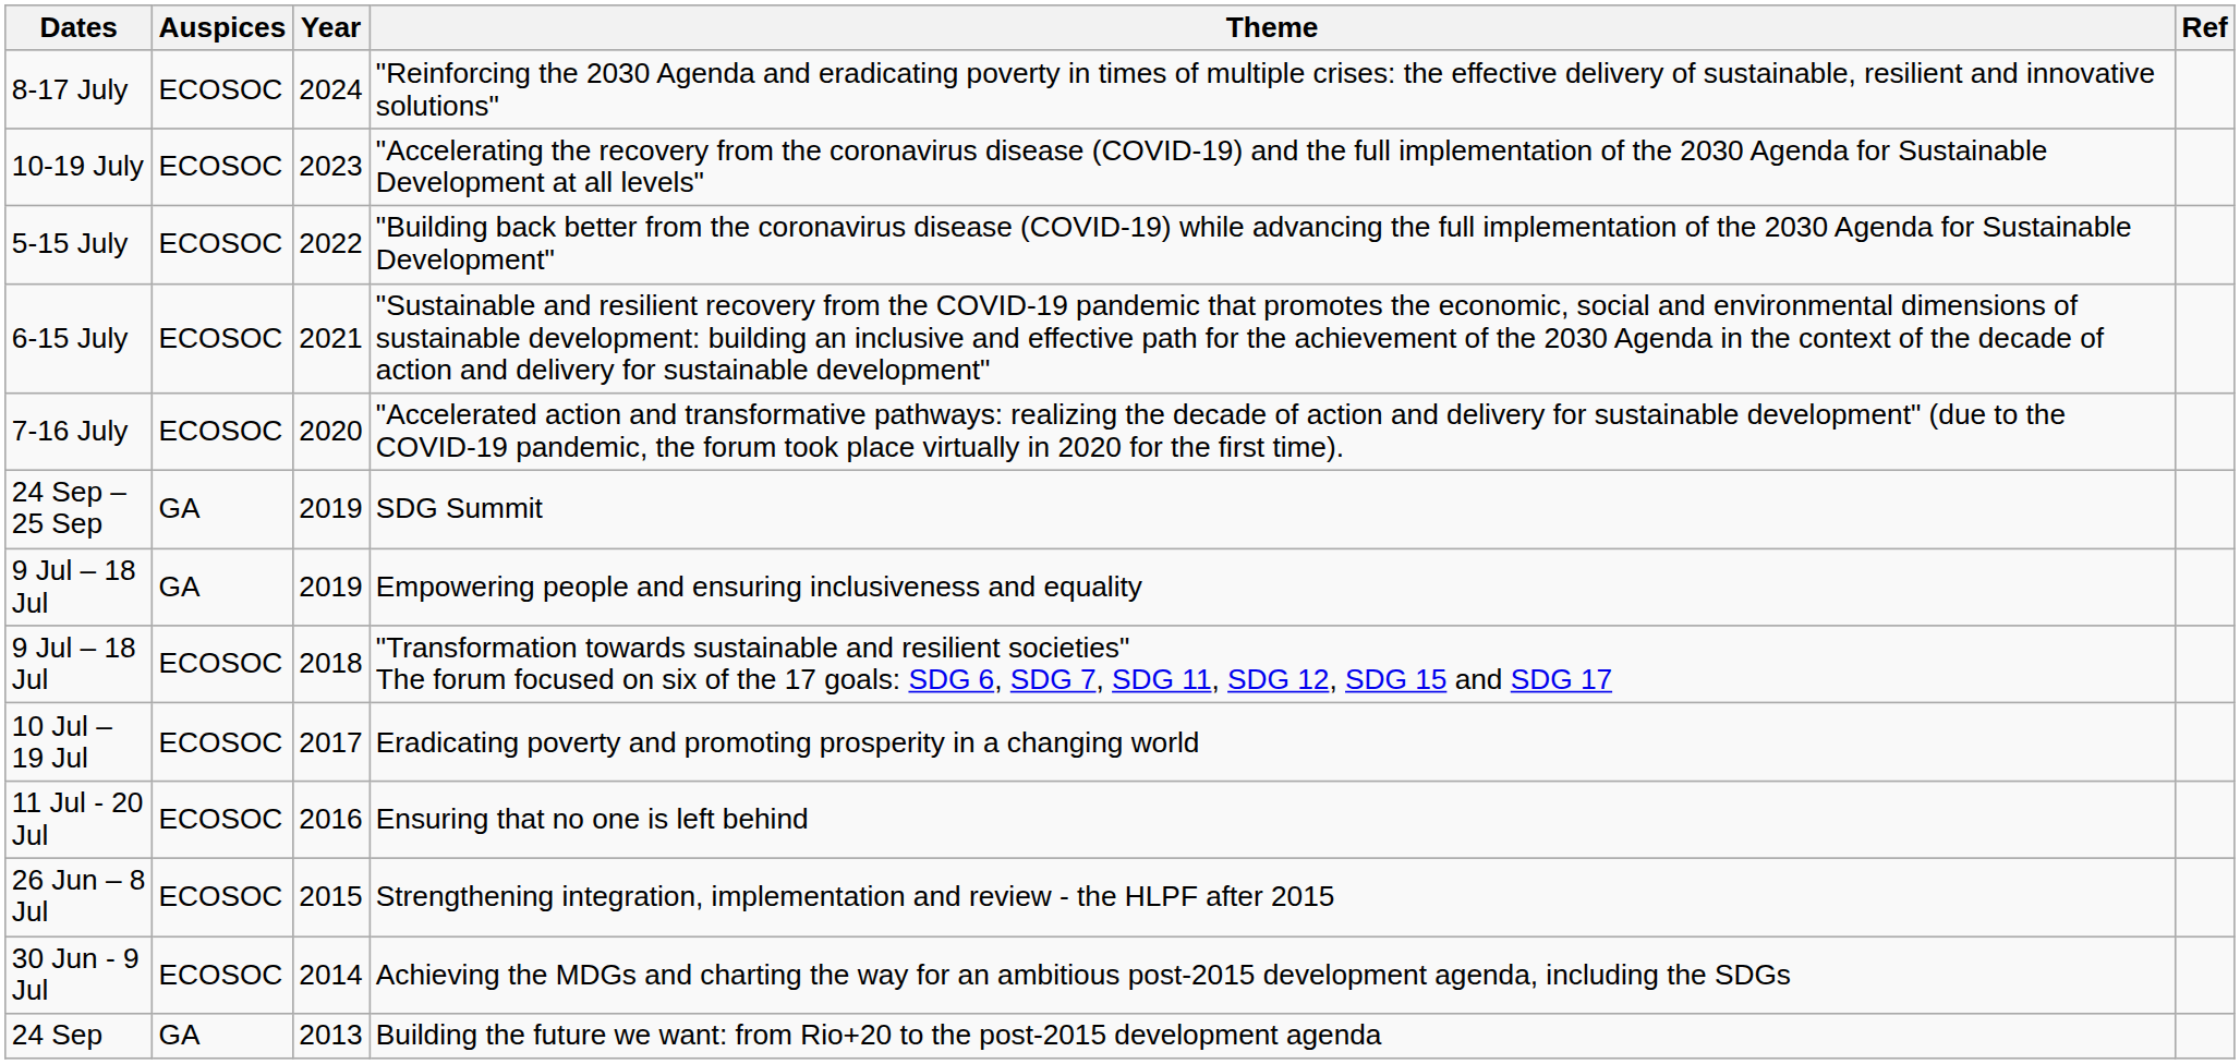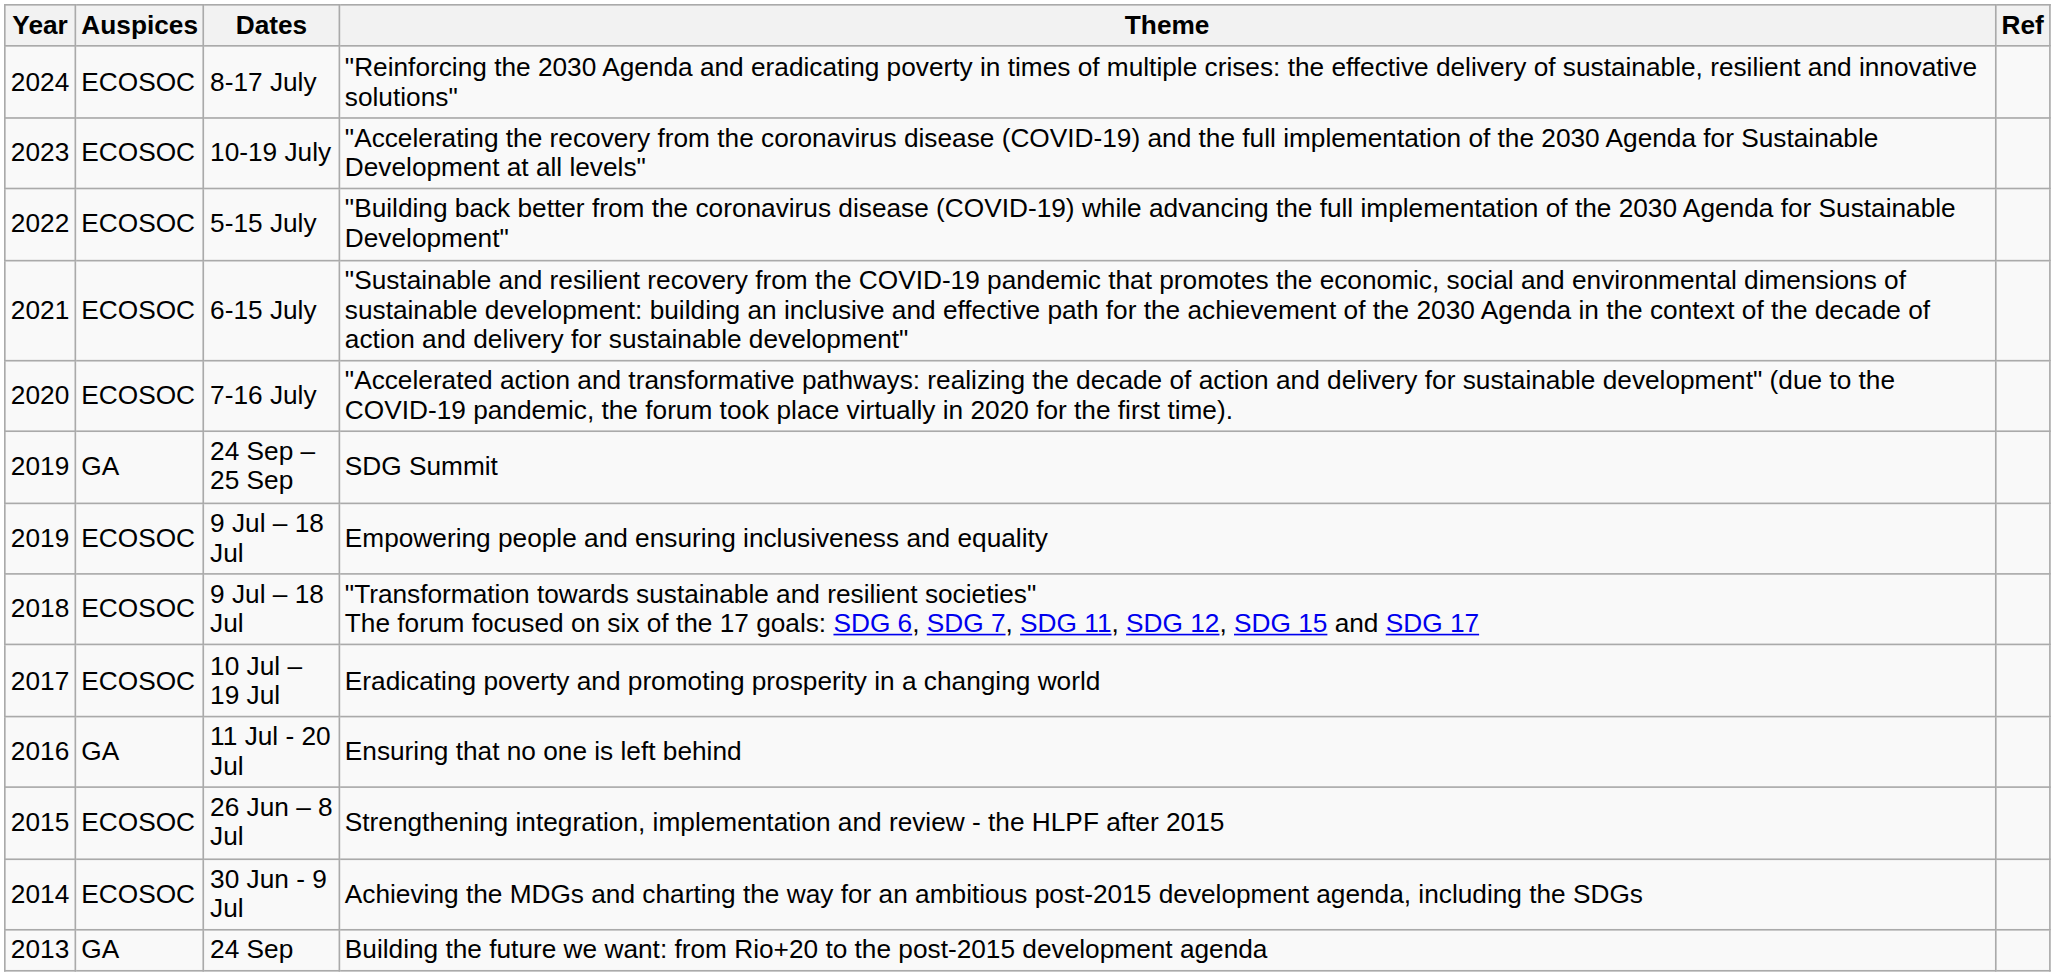columns swapped: Year <-> Dates
Empowering people and ensuring inclusiveness and equality | Auspices: GA -> ECOSOC
Ensuring that no one is left behind | Auspices: ECOSOC -> GA
